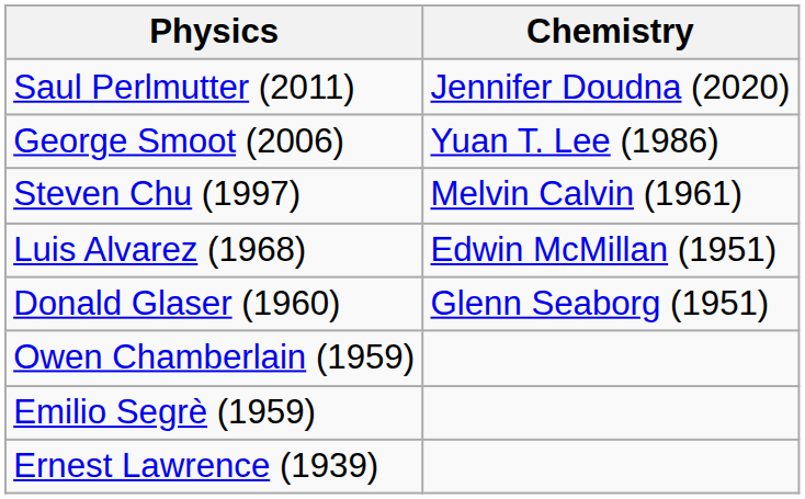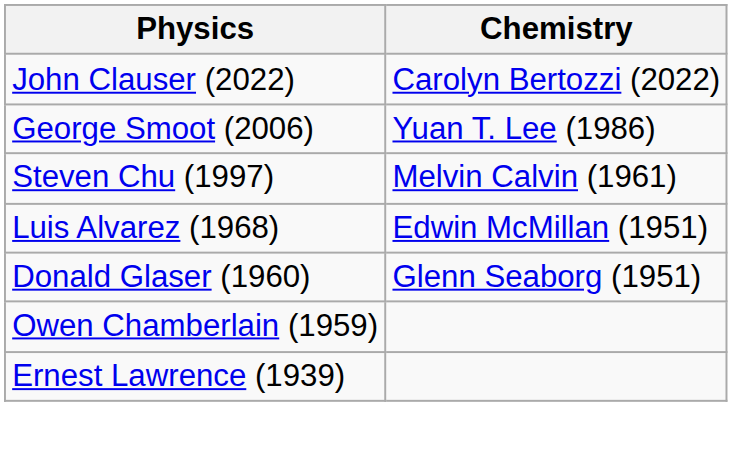+ row: John Clauser (2022) | Carolyn Bertozzi (2022)
- row: Saul Perlmutter (2011) | Jennifer Doudna (2020)
- row: Emilio Segrè (1959)
